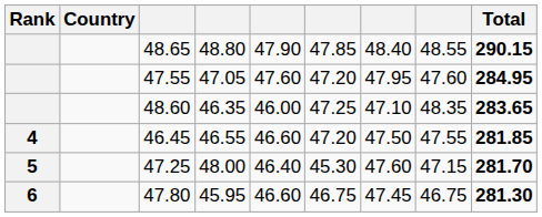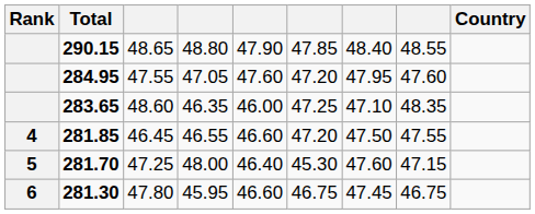columns swapped: Country <-> Total
